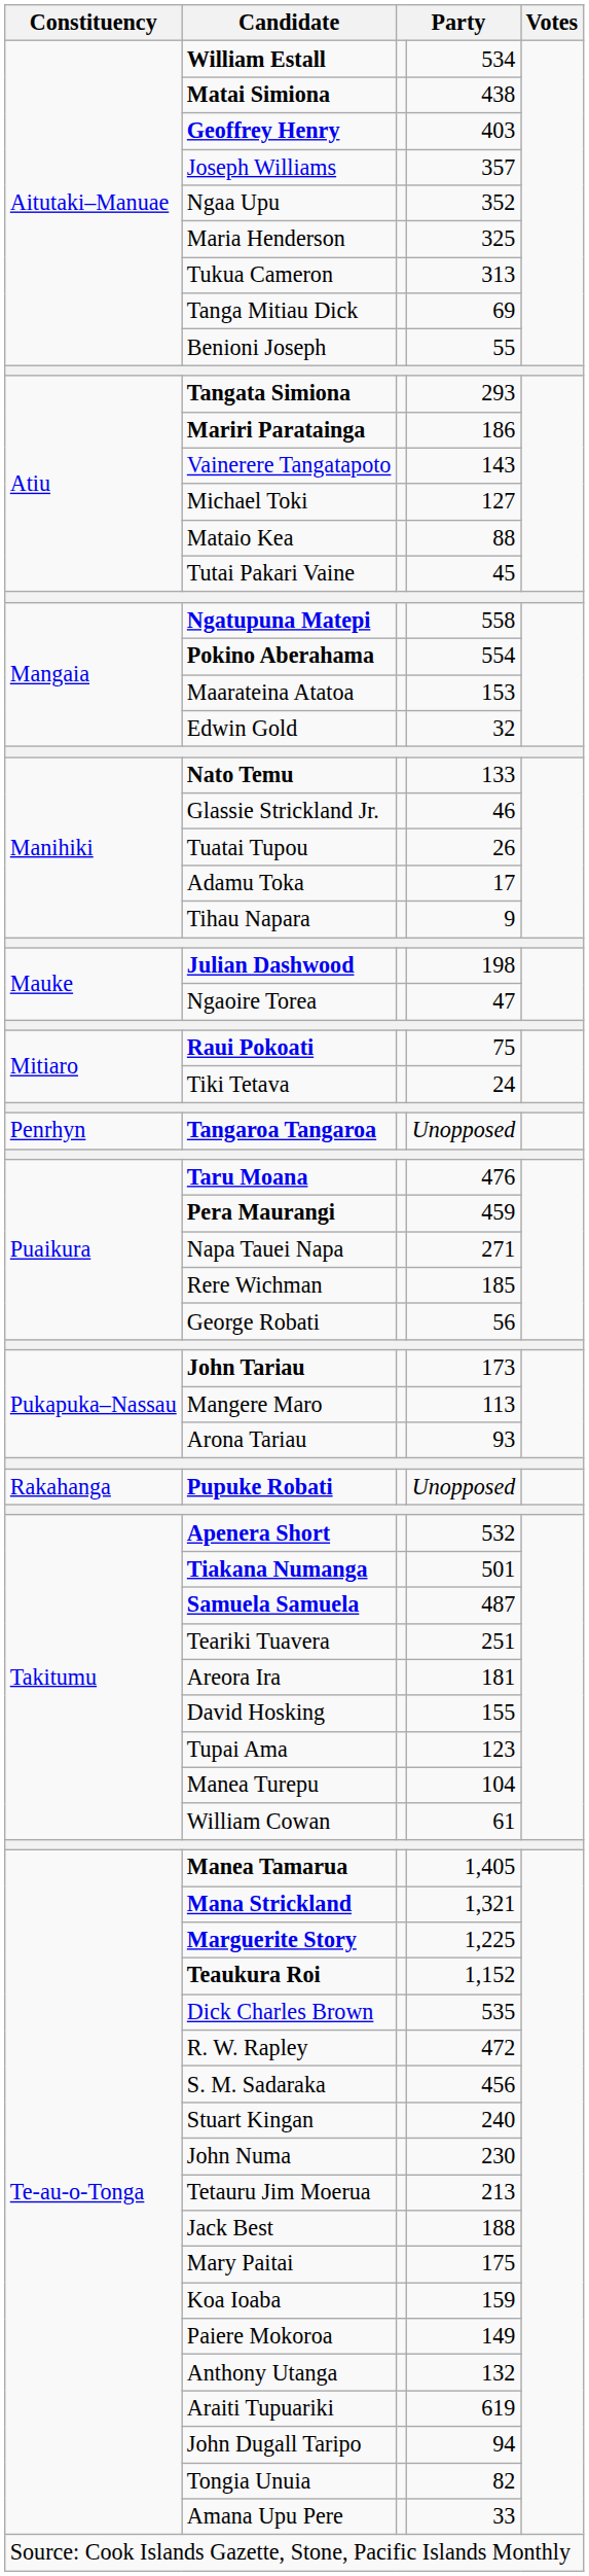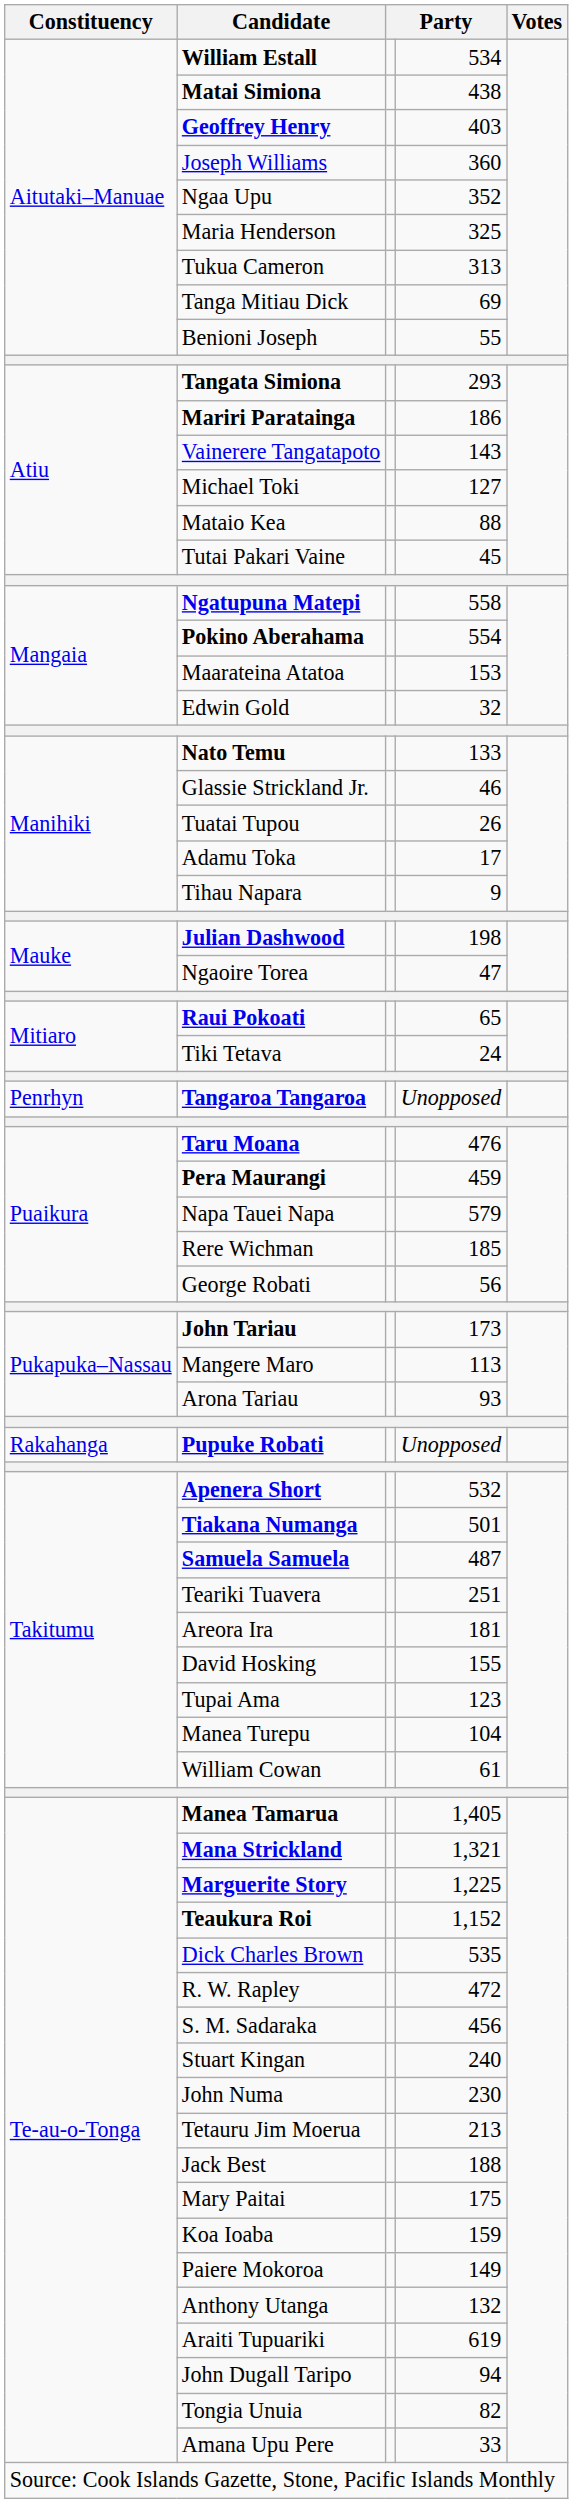Joseph Williams | column 4: 357 -> 360
Raui Pokoati | column 4: 75 -> 65
Napa Tauei Napa | column 4: 271 -> 579
